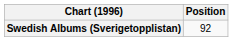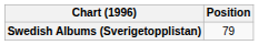Swedish Albums (Sverigetopplistan) | Position: 92 -> 79
